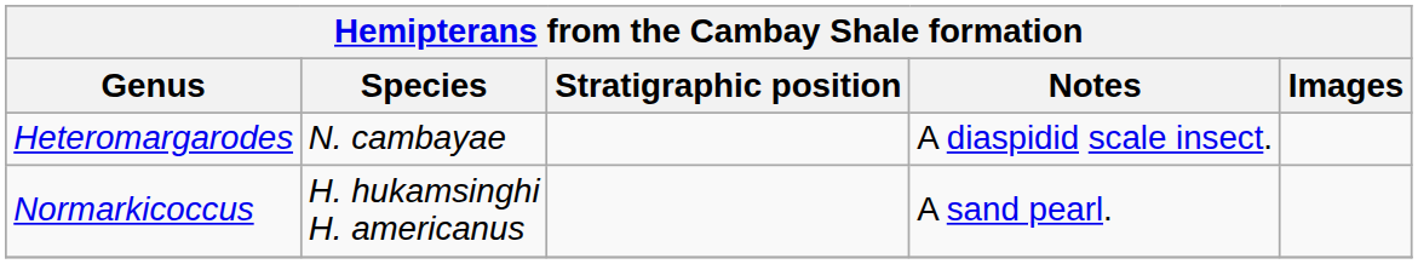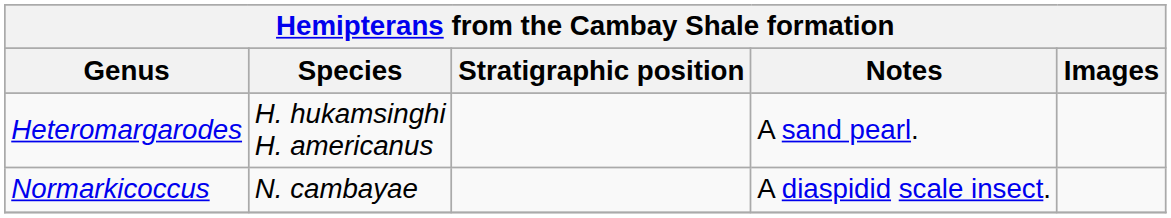Heteromargarodes | Species: N. cambayae -> H. hukamsinghi H. americanus
Heteromargarodes | Notes: A diaspidid scale insect. -> A sand pearl.
Normarkicoccus | Species: H. hukamsinghi H. americanus -> N. cambayae
Normarkicoccus | Notes: A sand pearl. -> A diaspidid scale insect.
